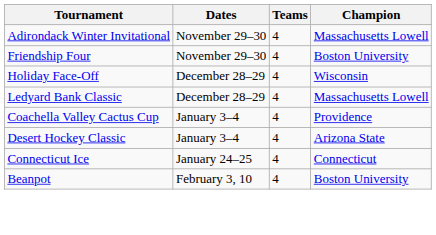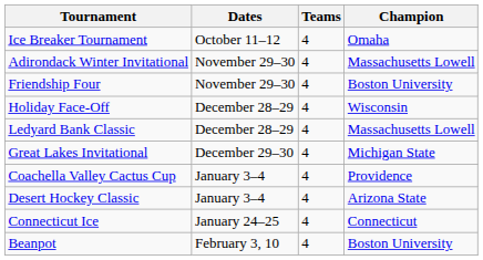+ row: Ice Breaker Tournament | October 11–12 | 4 | Omaha
+ row: Great Lakes Invitational | December 29–30 | 4 | Michigan State
